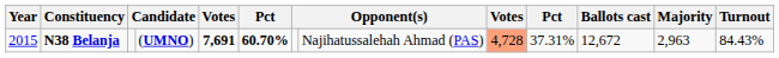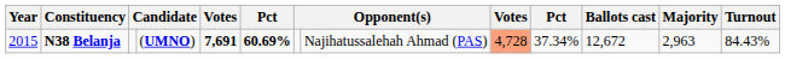N38 Belanja | column 6: 60.70% -> 60.69%
N38 Belanja | column 10: 37.31% -> 37.34%
